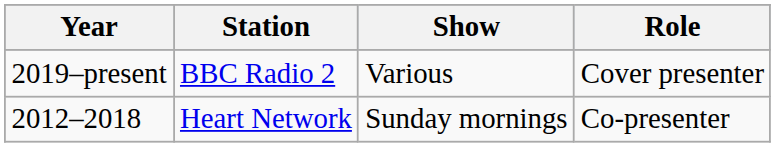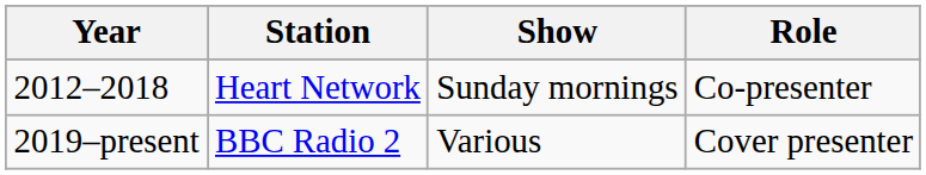rows swapped: 2012–2018 <-> 2019–present
